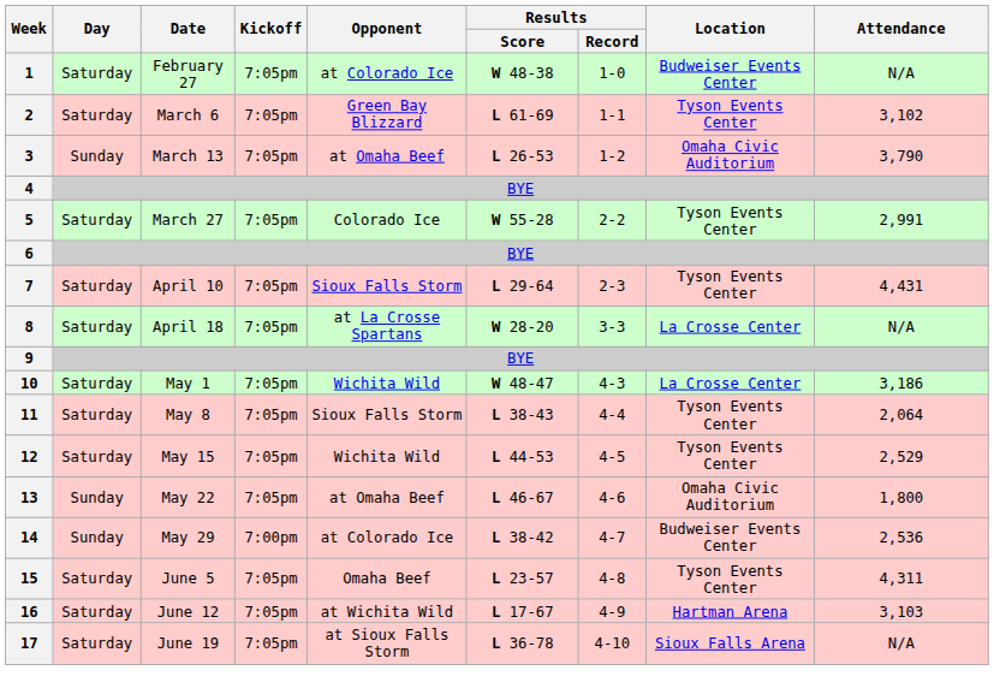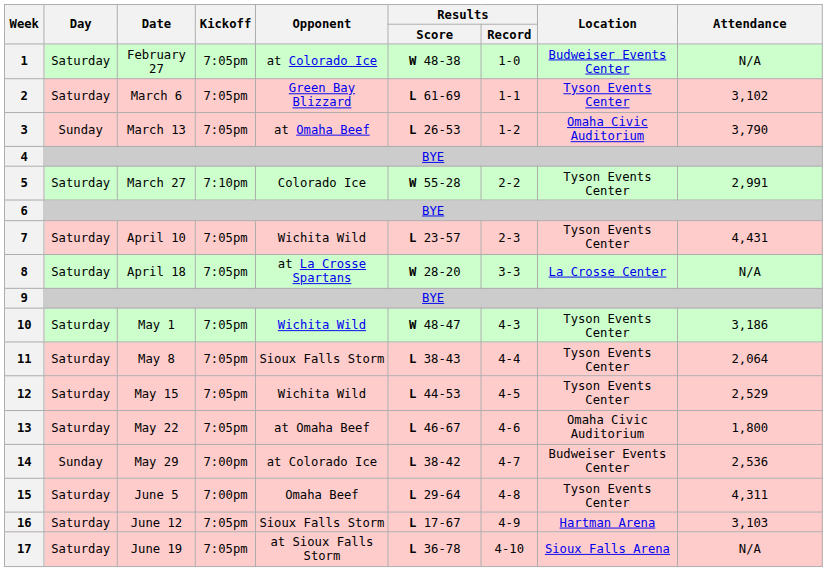5 | Kickoff: 7:05pm -> 7:10pm
7 | Opponent: Sioux Falls Storm -> Wichita Wild
7 | Results / Score: L 29-64 -> L 23-57
10 | Location: La Crosse Center -> Tyson Events Center
13 | Day: Sunday -> Saturday
15 | Kickoff: 7:05pm -> 7:00pm
15 | Results / Score: L 23-57 -> L 29-64
16 | Opponent: at Wichita Wild -> Sioux Falls Storm
